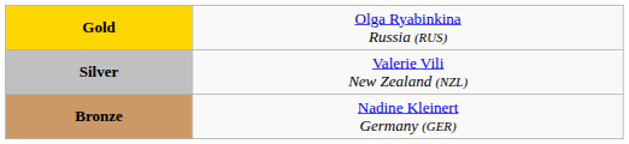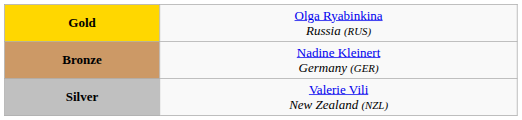rows swapped: Silver <-> Bronze
